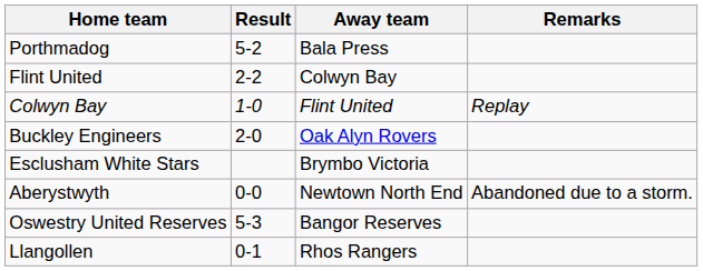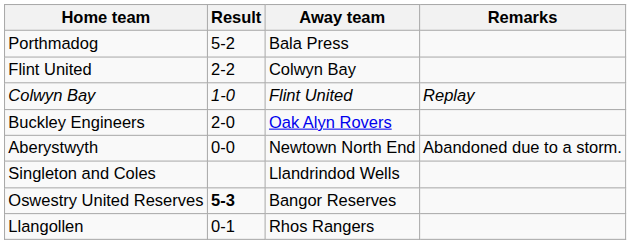- row: Esclusham White Stars | Brymbo Victoria
+ row: Singleton and Coles | Llandrindod Wells
Oswestry United Reserves | Result: normal -> bold
